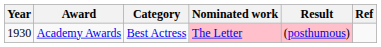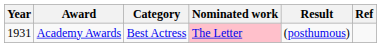Academy Awards | Year: 1930 -> 1931
Academy Awards | Result: pink background -> no background
